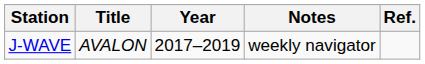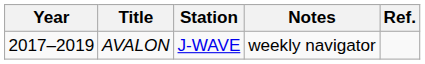columns swapped: Year <-> Station
